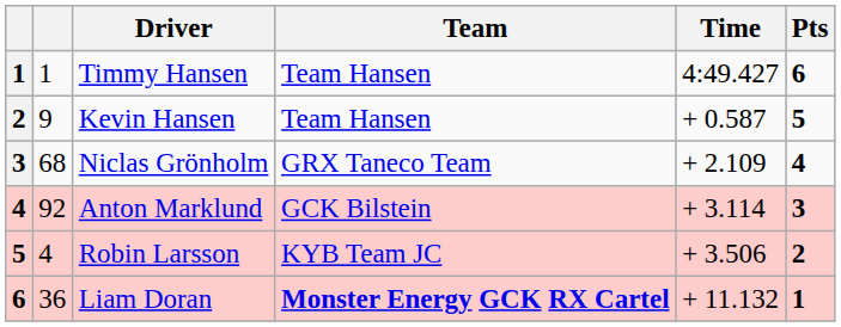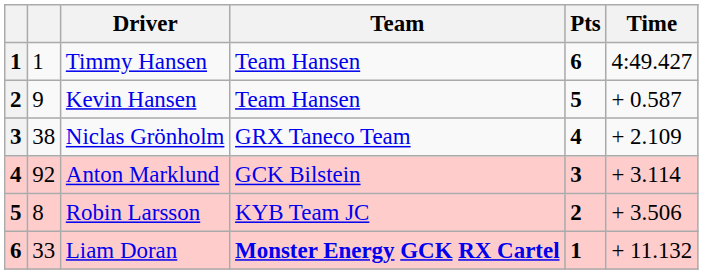columns swapped: Time <-> Pts
Niclas Grönholm | column 2: 68 -> 38
Robin Larsson | column 2: 4 -> 8
Liam Doran | column 2: 36 -> 33
